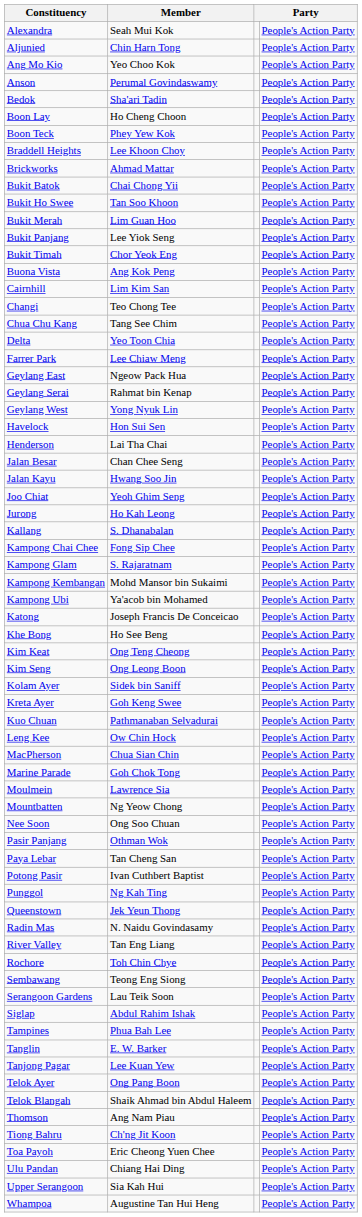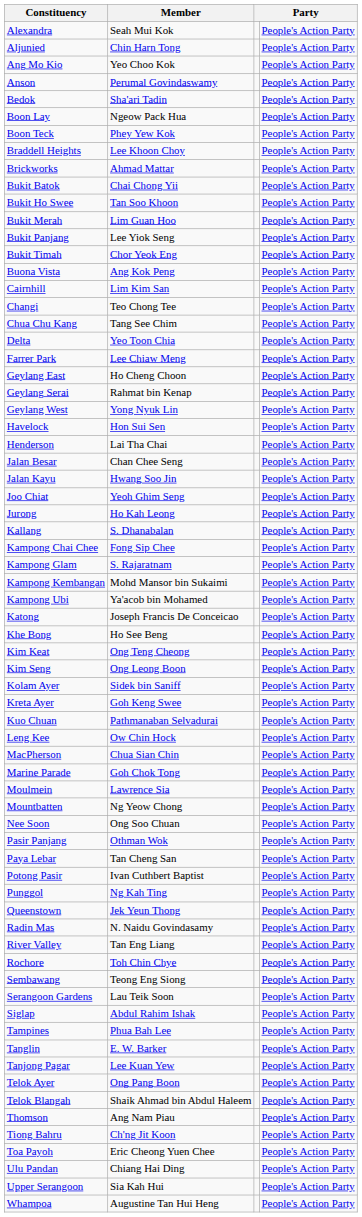Boon Lay | Member: Ho Cheng Choon -> Ngeow Pack Hua
Geylang East | Member: Ngeow Pack Hua -> Ho Cheng Choon
